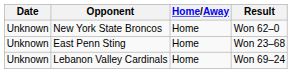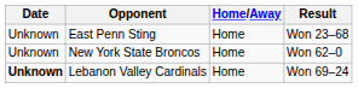rows swapped: East Penn Sting <-> New York State Broncos
Lebanon Valley Cardinals | Date: normal -> bold
